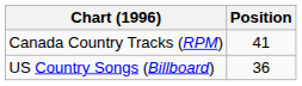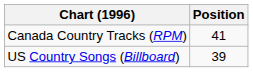US Country Songs (Billboard) | Position: 36 -> 39
